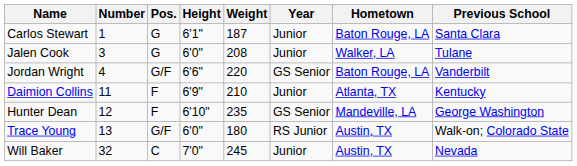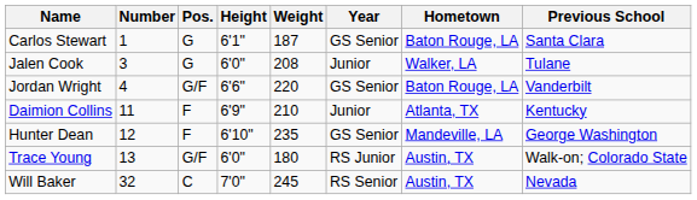Carlos Stewart | Year: Junior -> GS Senior
Will Baker | Year: Junior -> RS Senior
